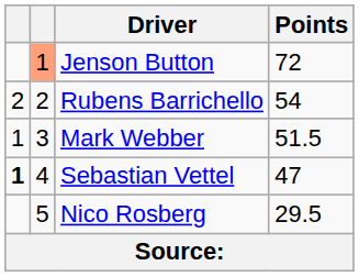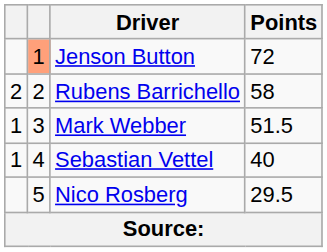Rubens Barrichello | Points: 54 -> 58
Sebastian Vettel | column 1: bold -> normal
Sebastian Vettel | Points: 47 -> 40
